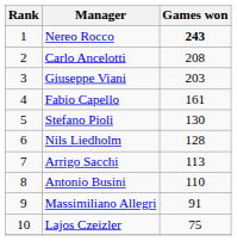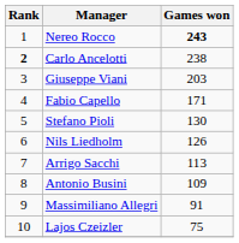Carlo Ancelotti | Rank: normal -> bold
Carlo Ancelotti | Games won: 208 -> 238
Fabio Capello | Games won: 161 -> 171
Nils Liedholm | Games won: 128 -> 126
Antonio Busini | Games won: 110 -> 109
